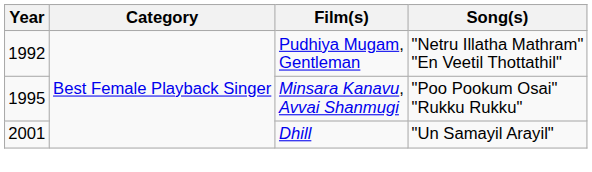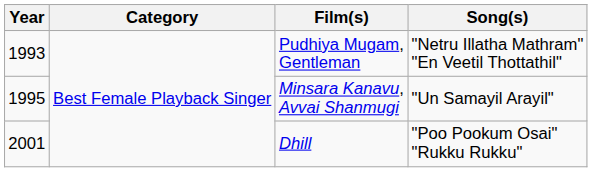Pudhiya Mugam, Gentleman | Year: 1992 -> 1993
Minsara Kanavu, Avvai Shanmugi | Song(s): "Poo Pookum Osai" "Rukku Rukku" -> "Un Samayil Arayil"
Dhill | Song(s): "Un Samayil Arayil" -> "Poo Pookum Osai" "Rukku Rukku"
